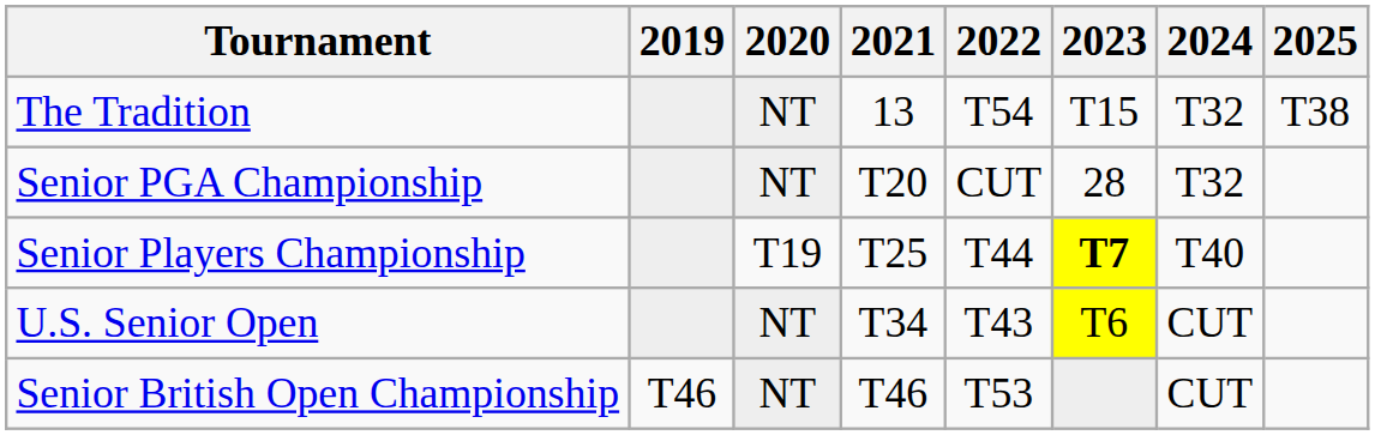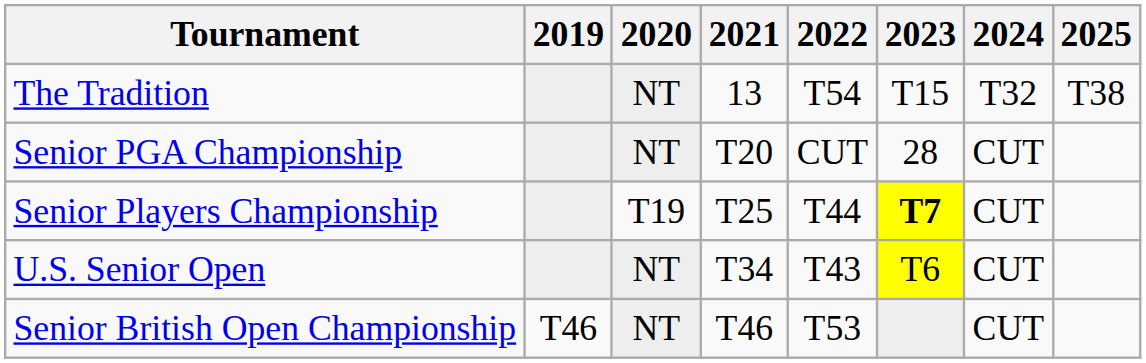Senior PGA Championship | 2024: T32 -> CUT
Senior Players Championship | 2024: T40 -> CUT
